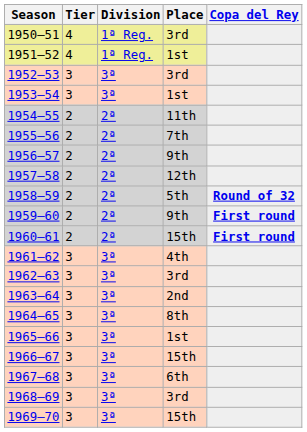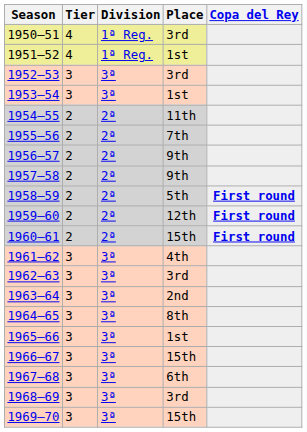1957–58 | Place: 12th -> 9th
1958–59 | Copa del Rey: Round of 32 -> First round
1959–60 | Place: 9th -> 12th
